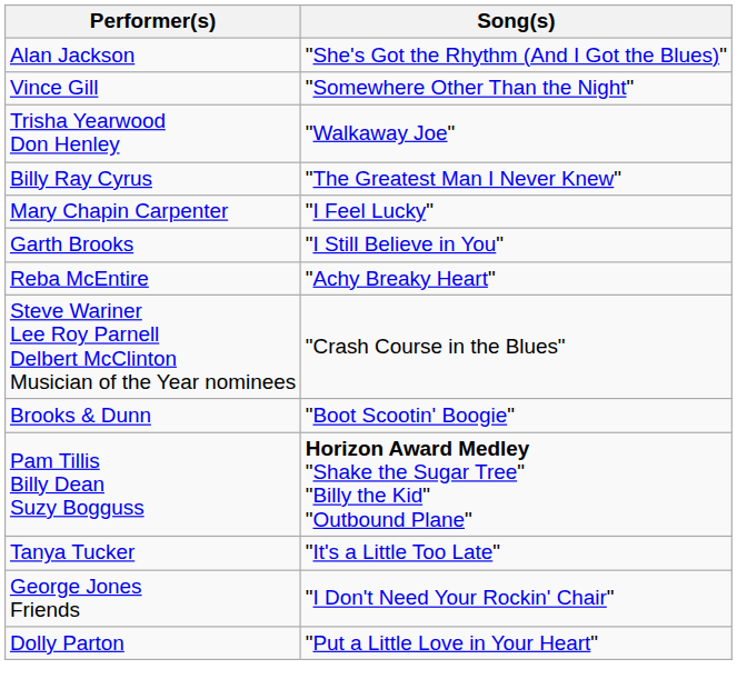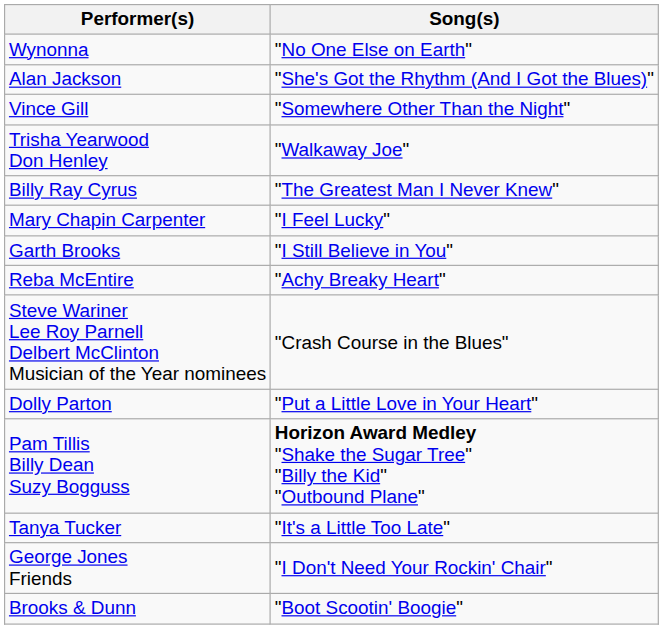+ row: Wynonna | "No One Else on Earth"
rows swapped: Brooks & Dunn <-> Dolly Parton
